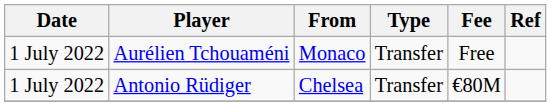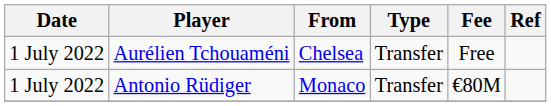Aurélien Tchouaméni | From: Monaco -> Chelsea
Antonio Rüdiger | From: Chelsea -> Monaco
